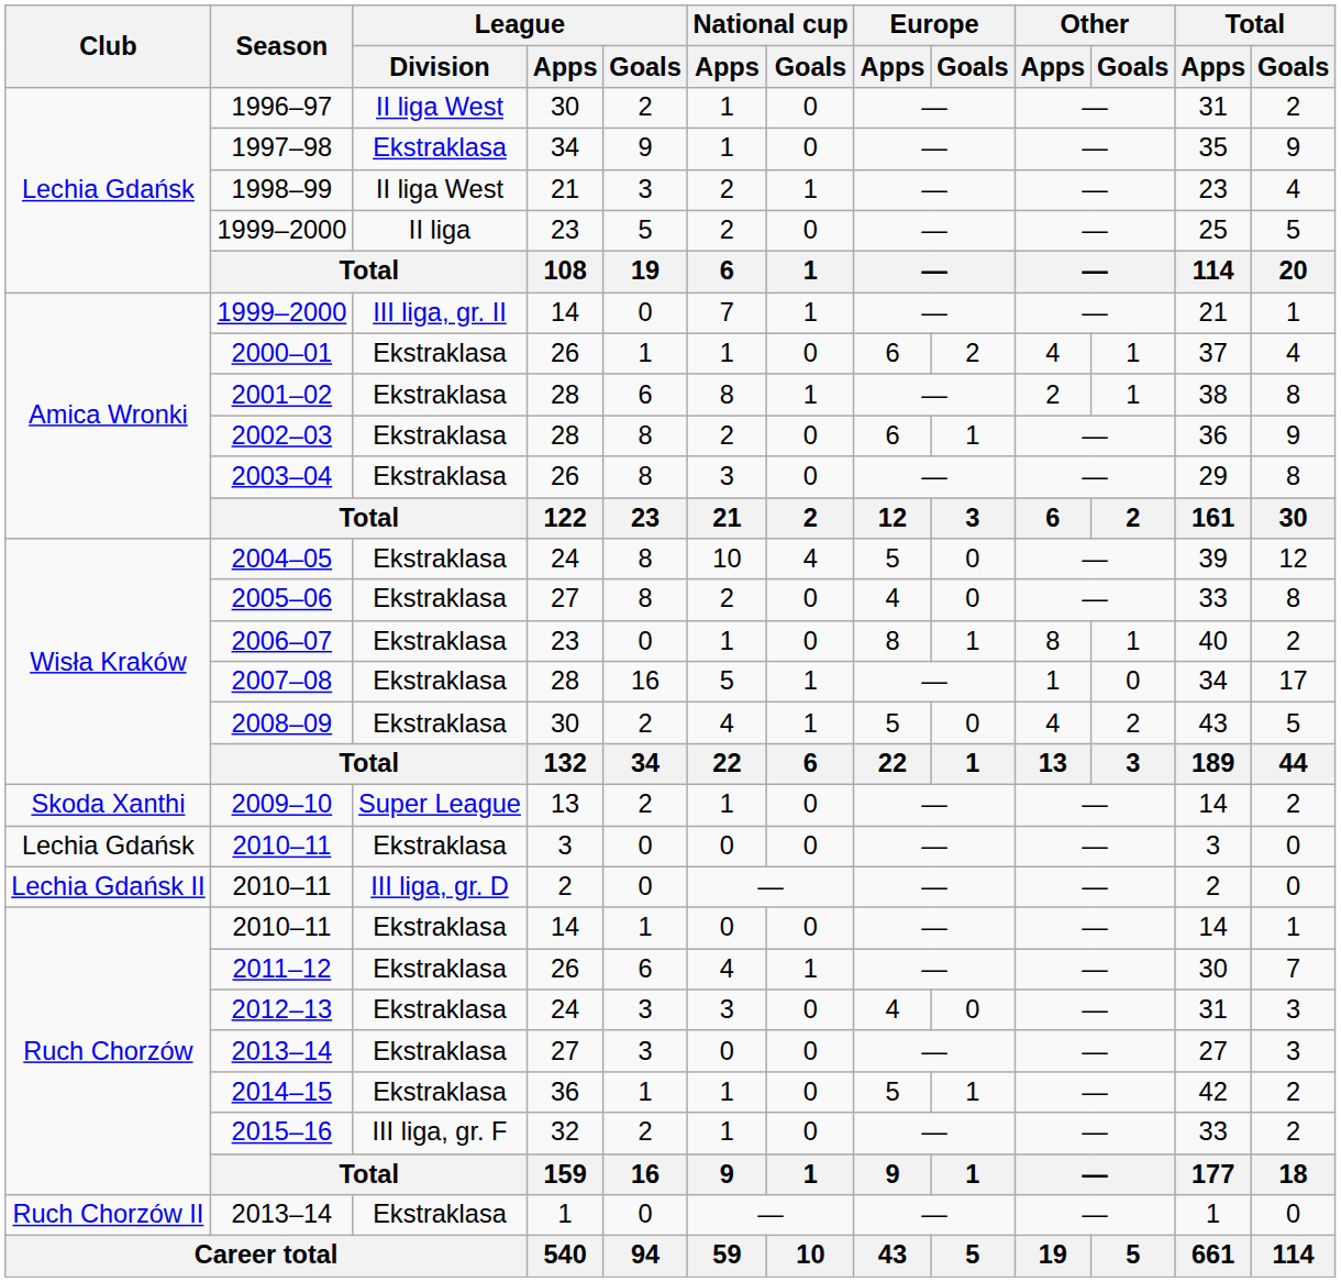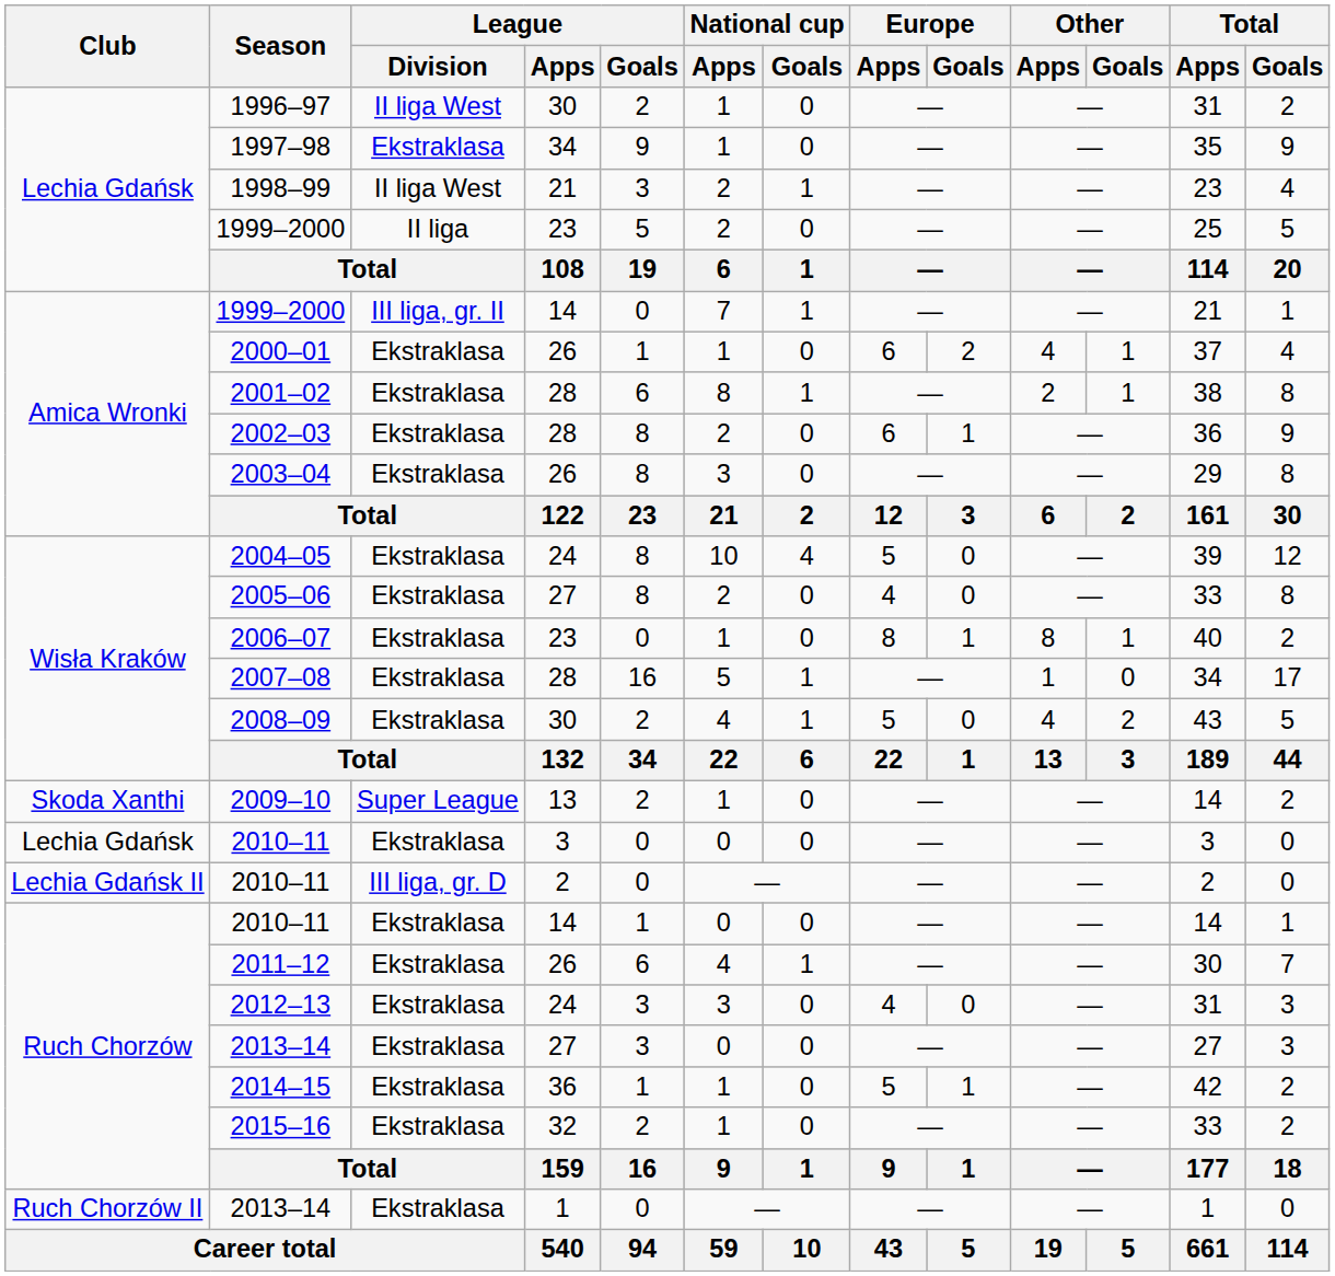2015–16 | League / Division: III liga, gr. F -> Ekstraklasa
